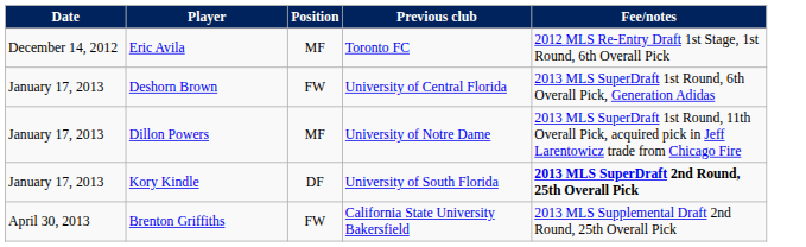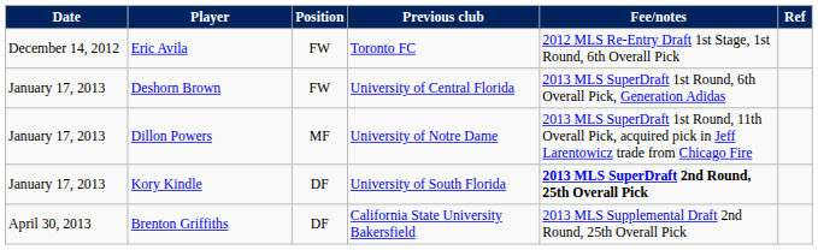+ column: Ref
Eric Avila | Position: MF -> FW
Brenton Griffiths | Position: FW -> DF
